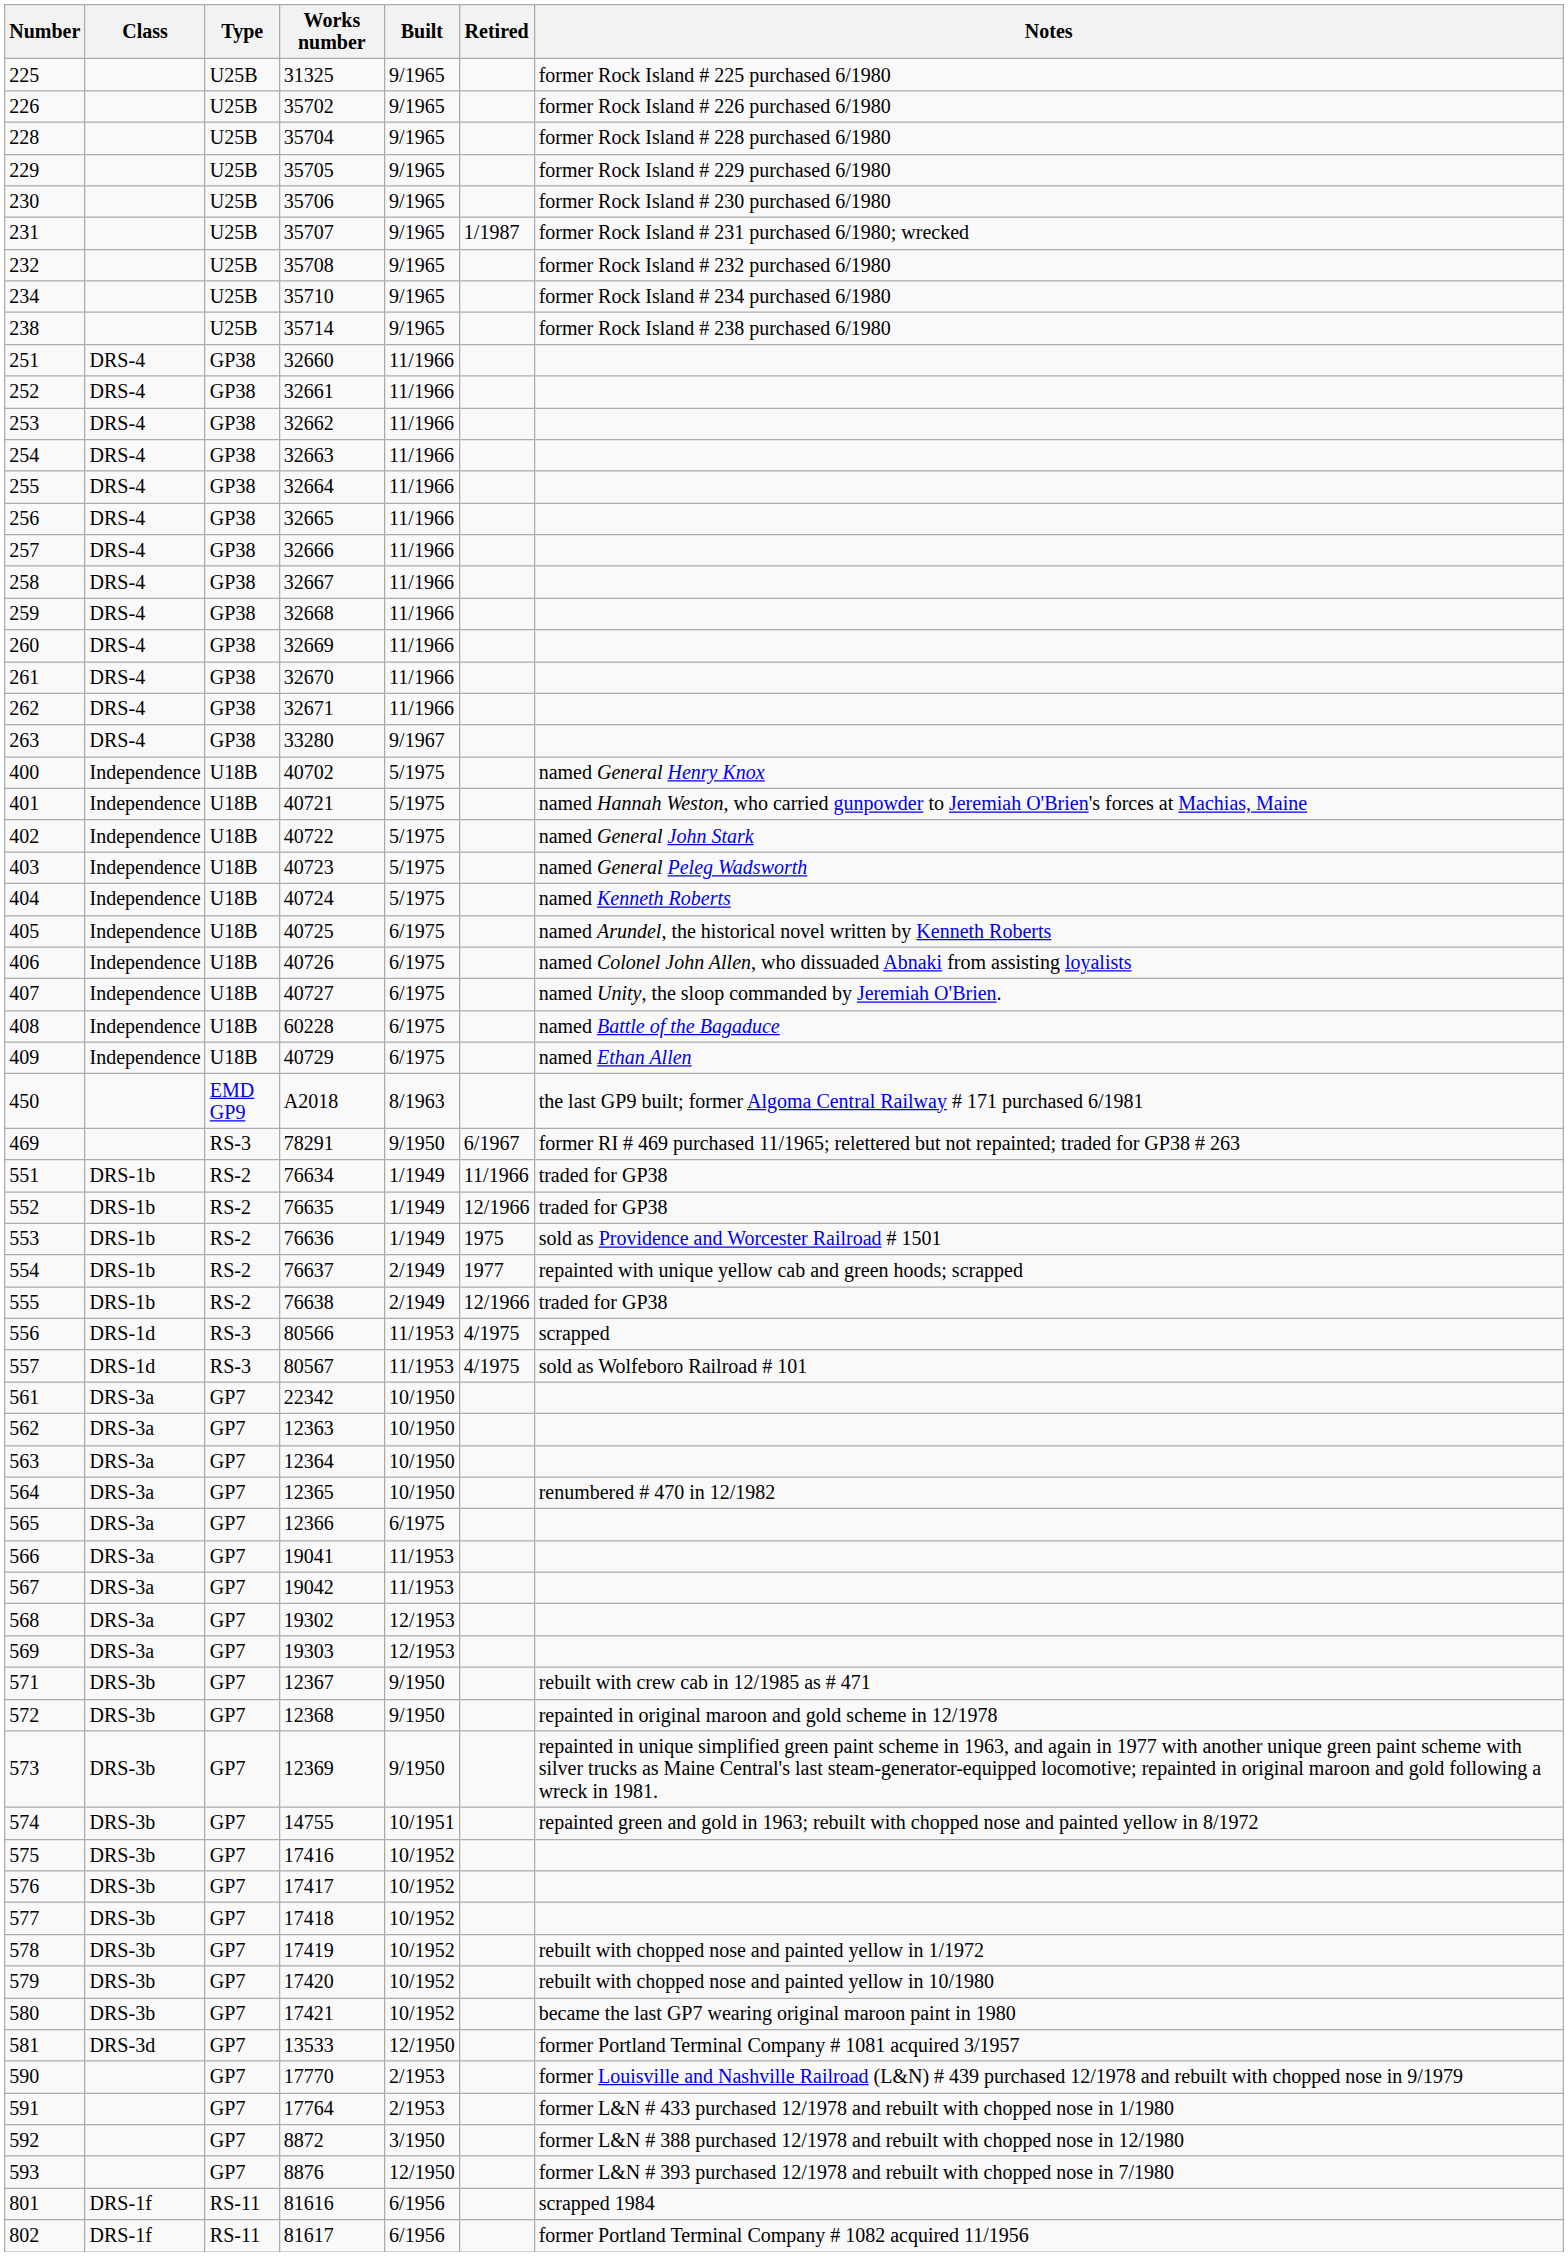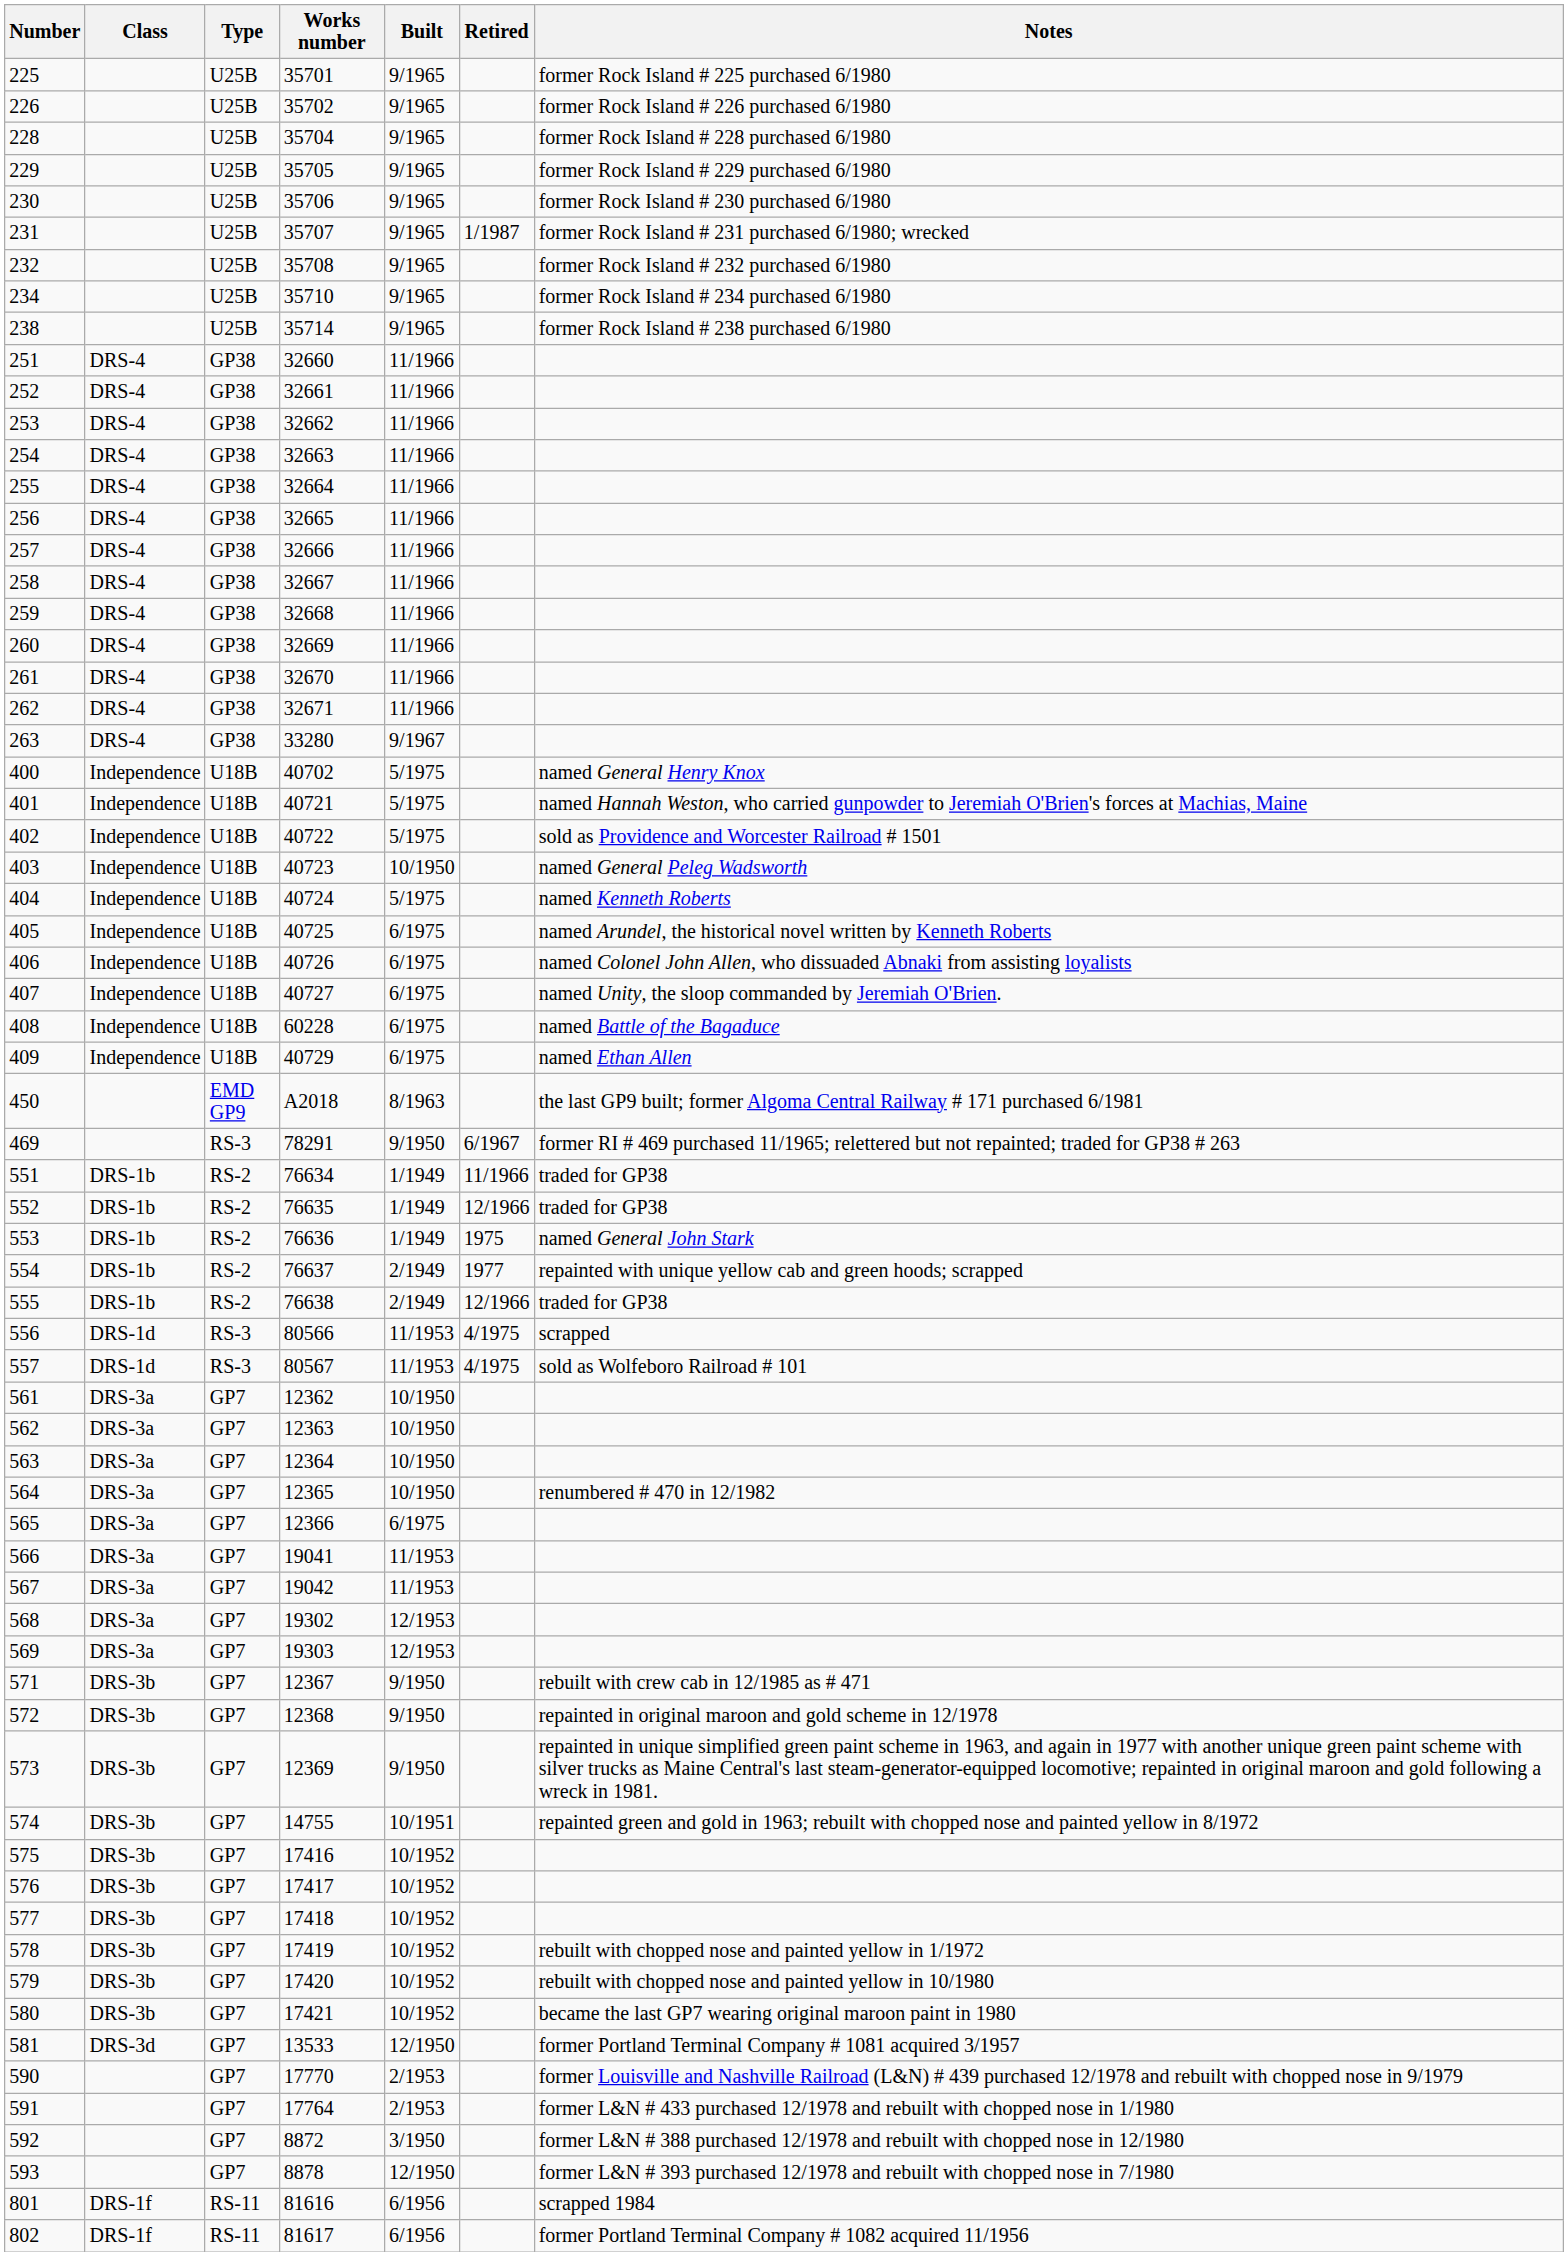225 | Works number: 31325 -> 35701
402 | Notes: named General John Stark -> sold as Providence and Worcester Railroad # 1501
403 | Built: 5/1975 -> 10/1950
553 | Notes: sold as Providence and Worcester Railroad # 1501 -> named General John Stark
561 | Works number: 22342 -> 12362
593 | Works number: 8876 -> 8878
